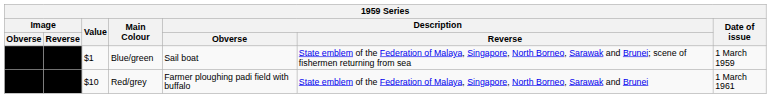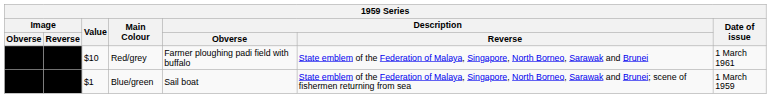rows swapped: Blue/green <-> Red/grey
